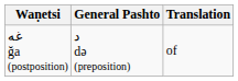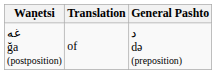columns swapped: General Pashto <-> Translation
